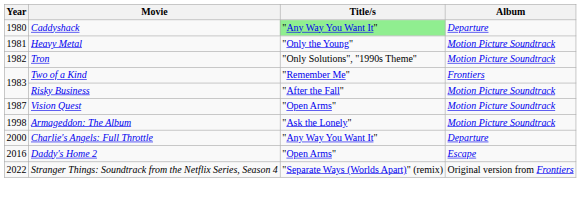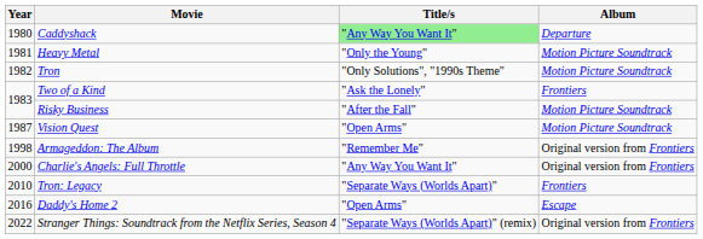Two of a Kind | Title/s: "Remember Me" -> "Ask the Lonely"
Armageddon: The Album | Title/s: "Ask the Lonely" -> "Remember Me"
Armageddon: The Album | Album: Motion Picture Soundtrack -> Original version from Frontiers
Charlie's Angels: Full Throttle | Album: Departure -> Original version from Frontiers
+ row: 2010 | Tron: Legacy | "Separate Ways (Worlds Apart)" | Frontiers
